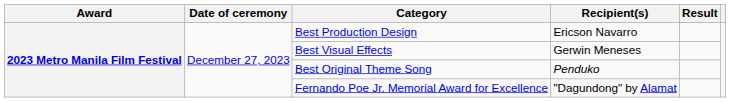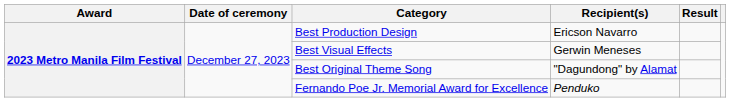Best Original Theme Song | Recipient(s): Penduko -> "Dagundong" by Alamat
Fernando Poe Jr. Memorial Award for Excellence | Recipient(s): "Dagundong" by Alamat -> Penduko
